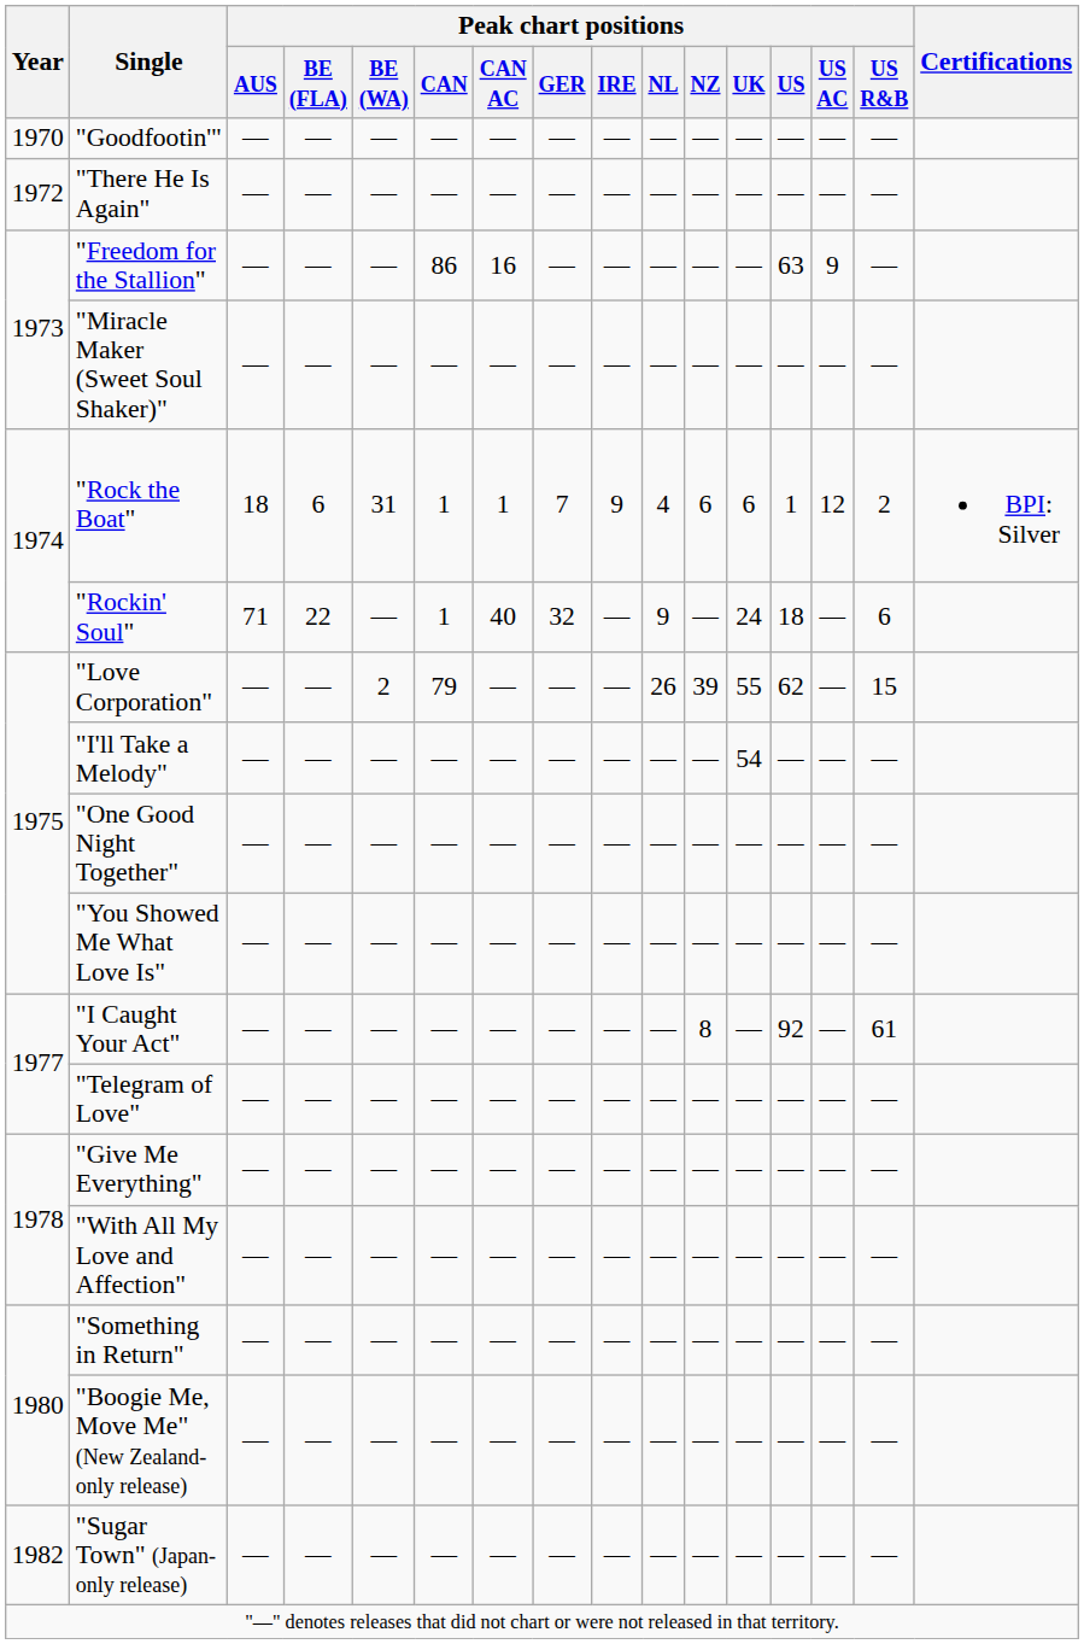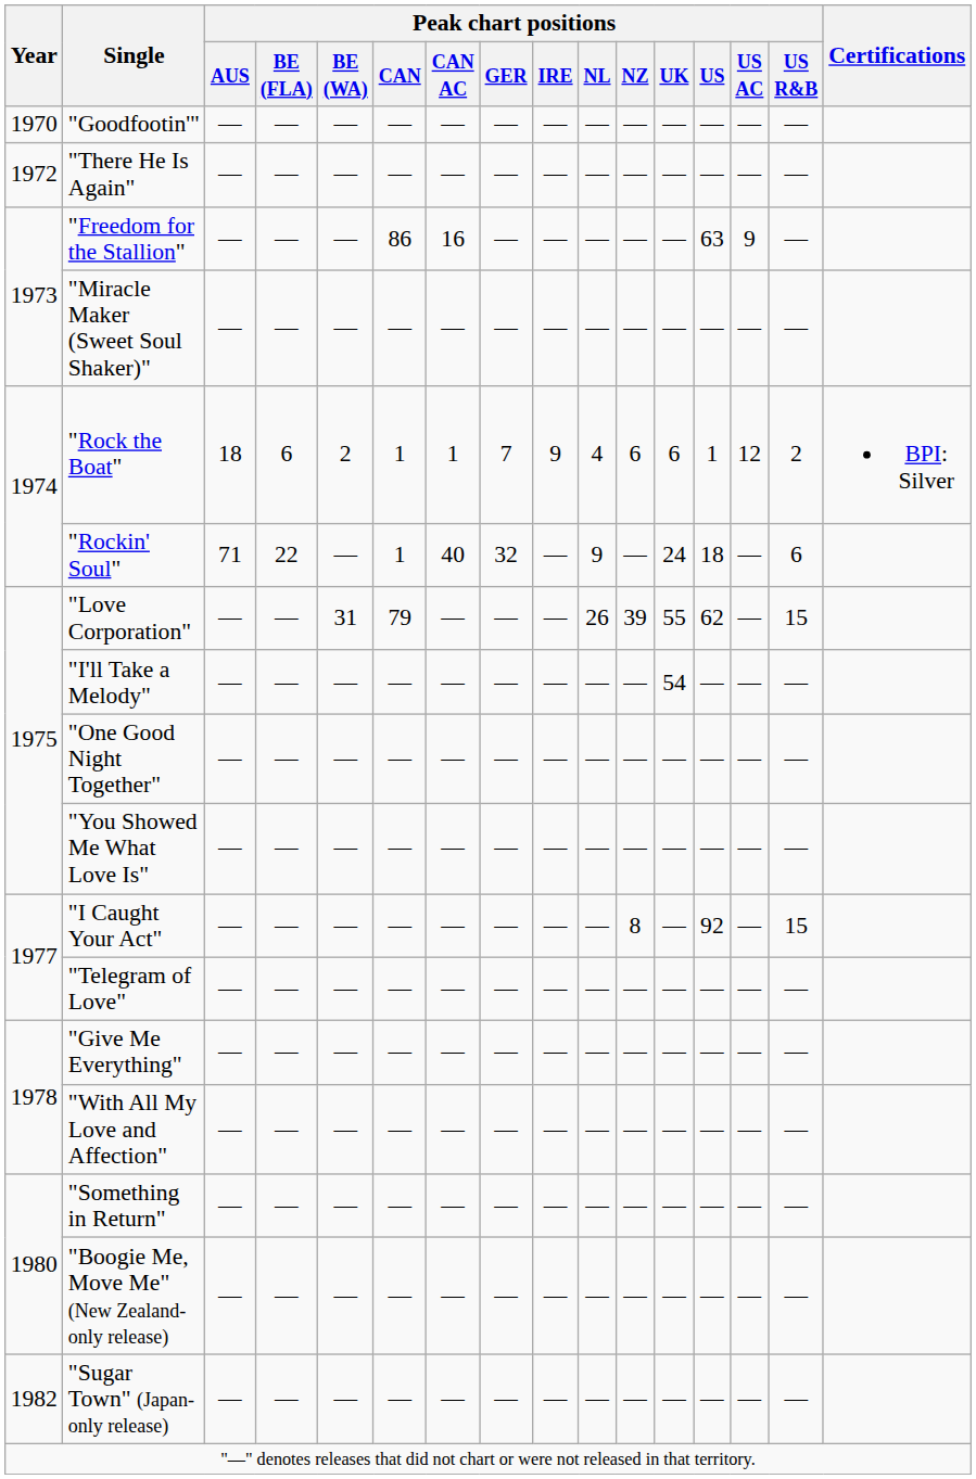"Rock the Boat" | Peak chart positions / BE (WA): 31 -> 2
"Love Corporation" | Peak chart positions / BE (WA): 2 -> 31
"I Caught Your Act" | Peak chart positions / US R&B: 61 -> 15
